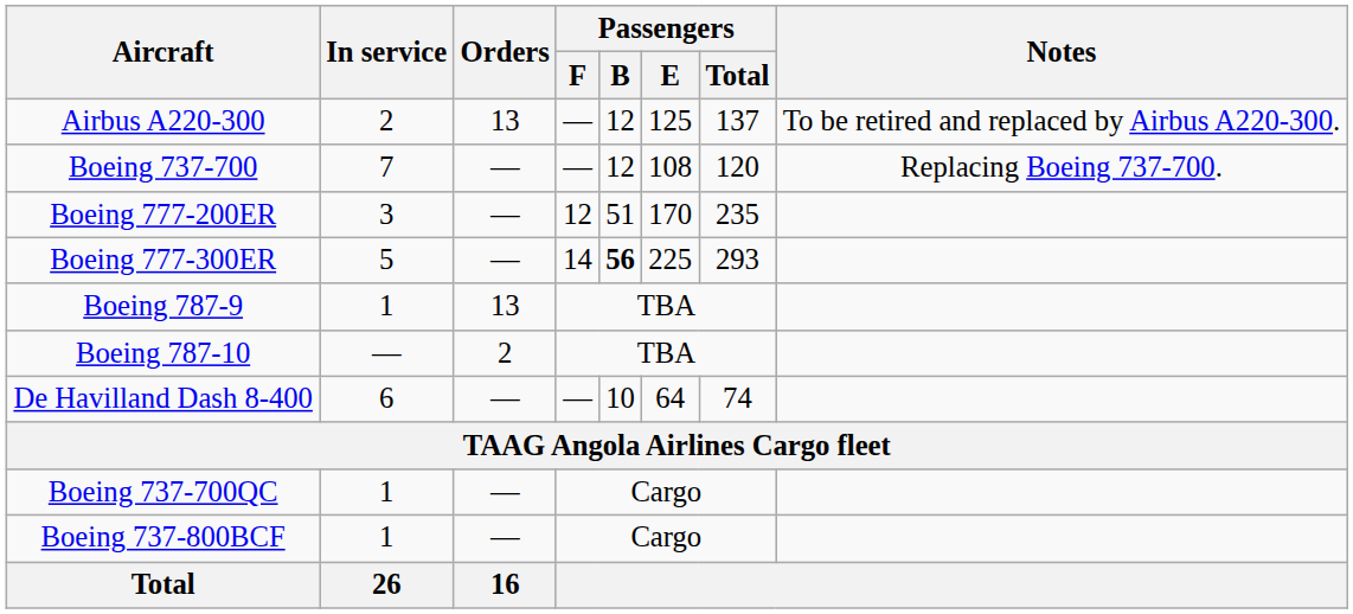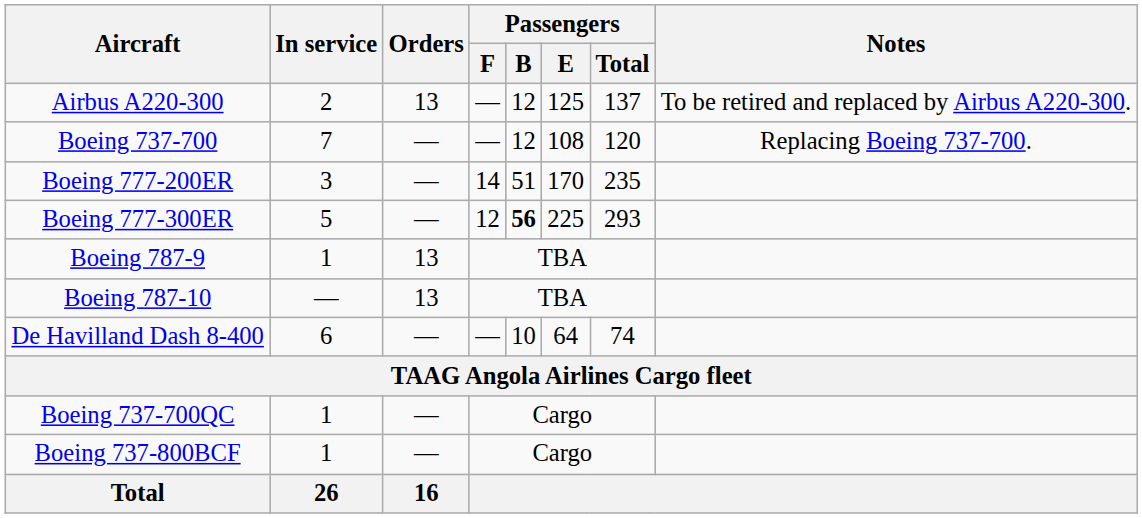Boeing 777-200ER | Passengers / F: 12 -> 14
Boeing 777-300ER | Passengers / F: 14 -> 12
Boeing 787-10 | Orders: 2 -> 13
